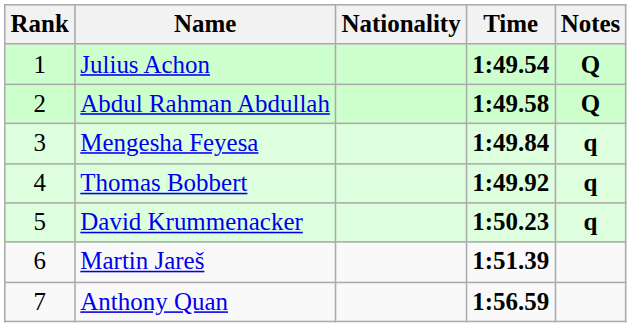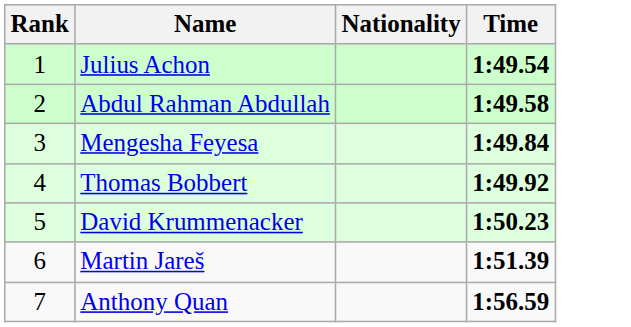- column: Notes | Q | Q | q | q | q
